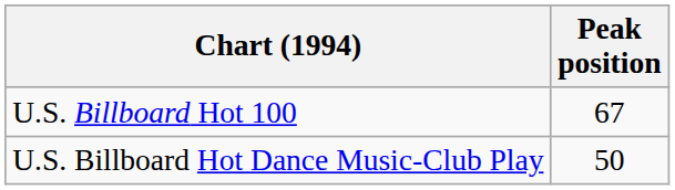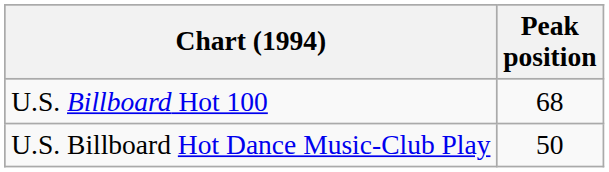U.S. Billboard Hot 100 | Peak position: 67 -> 68
